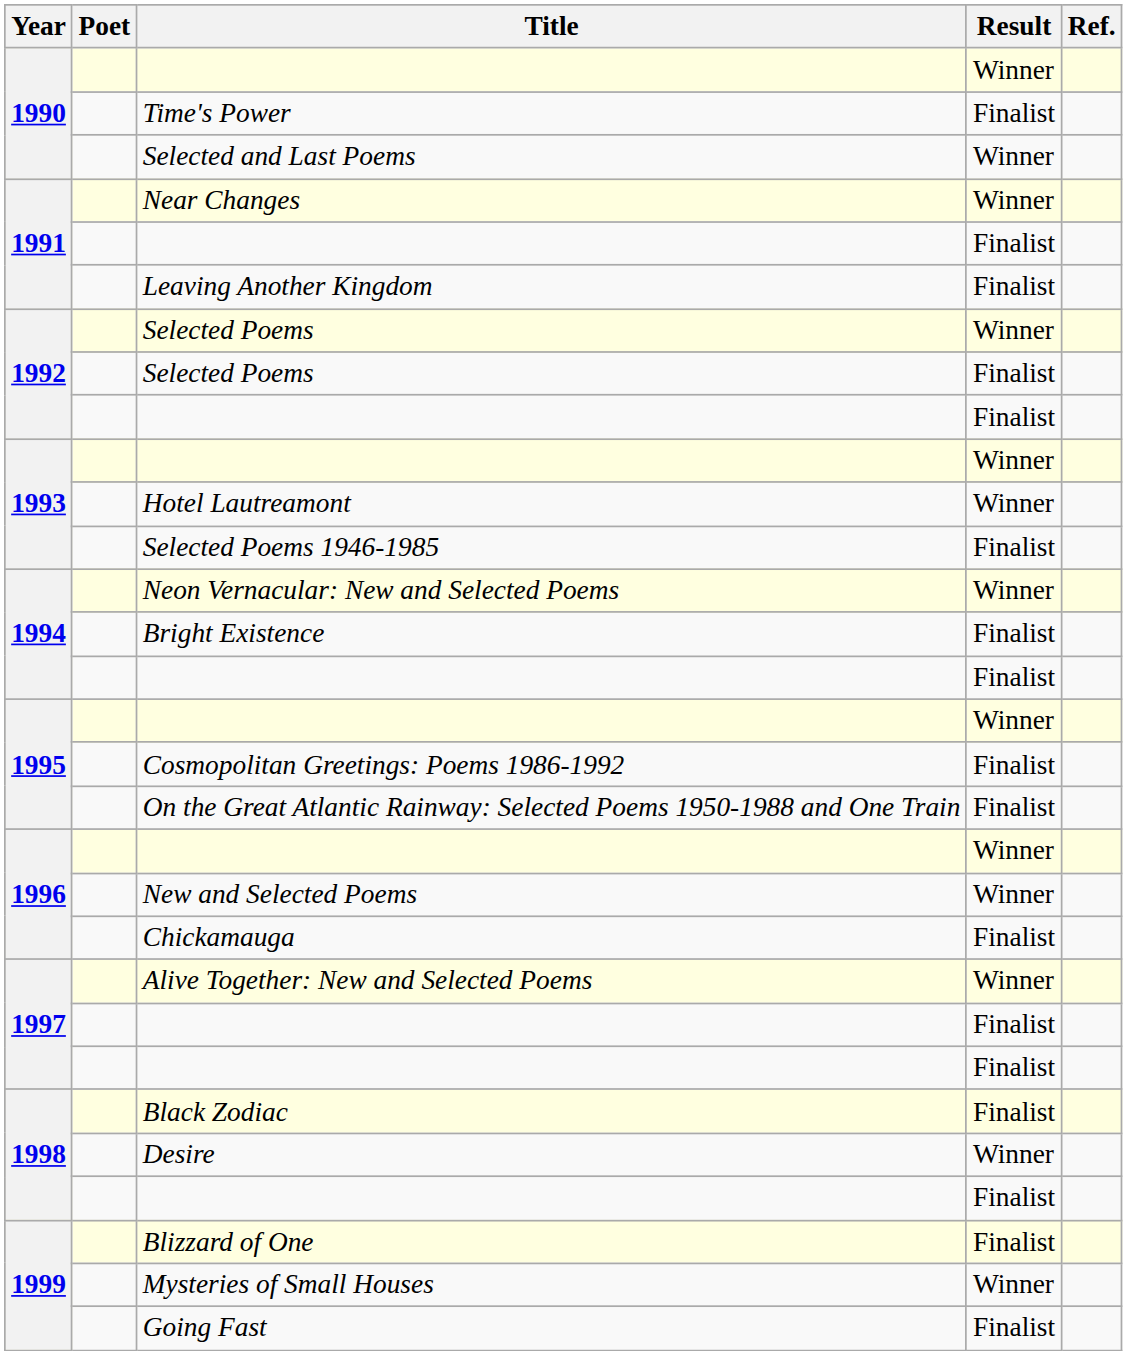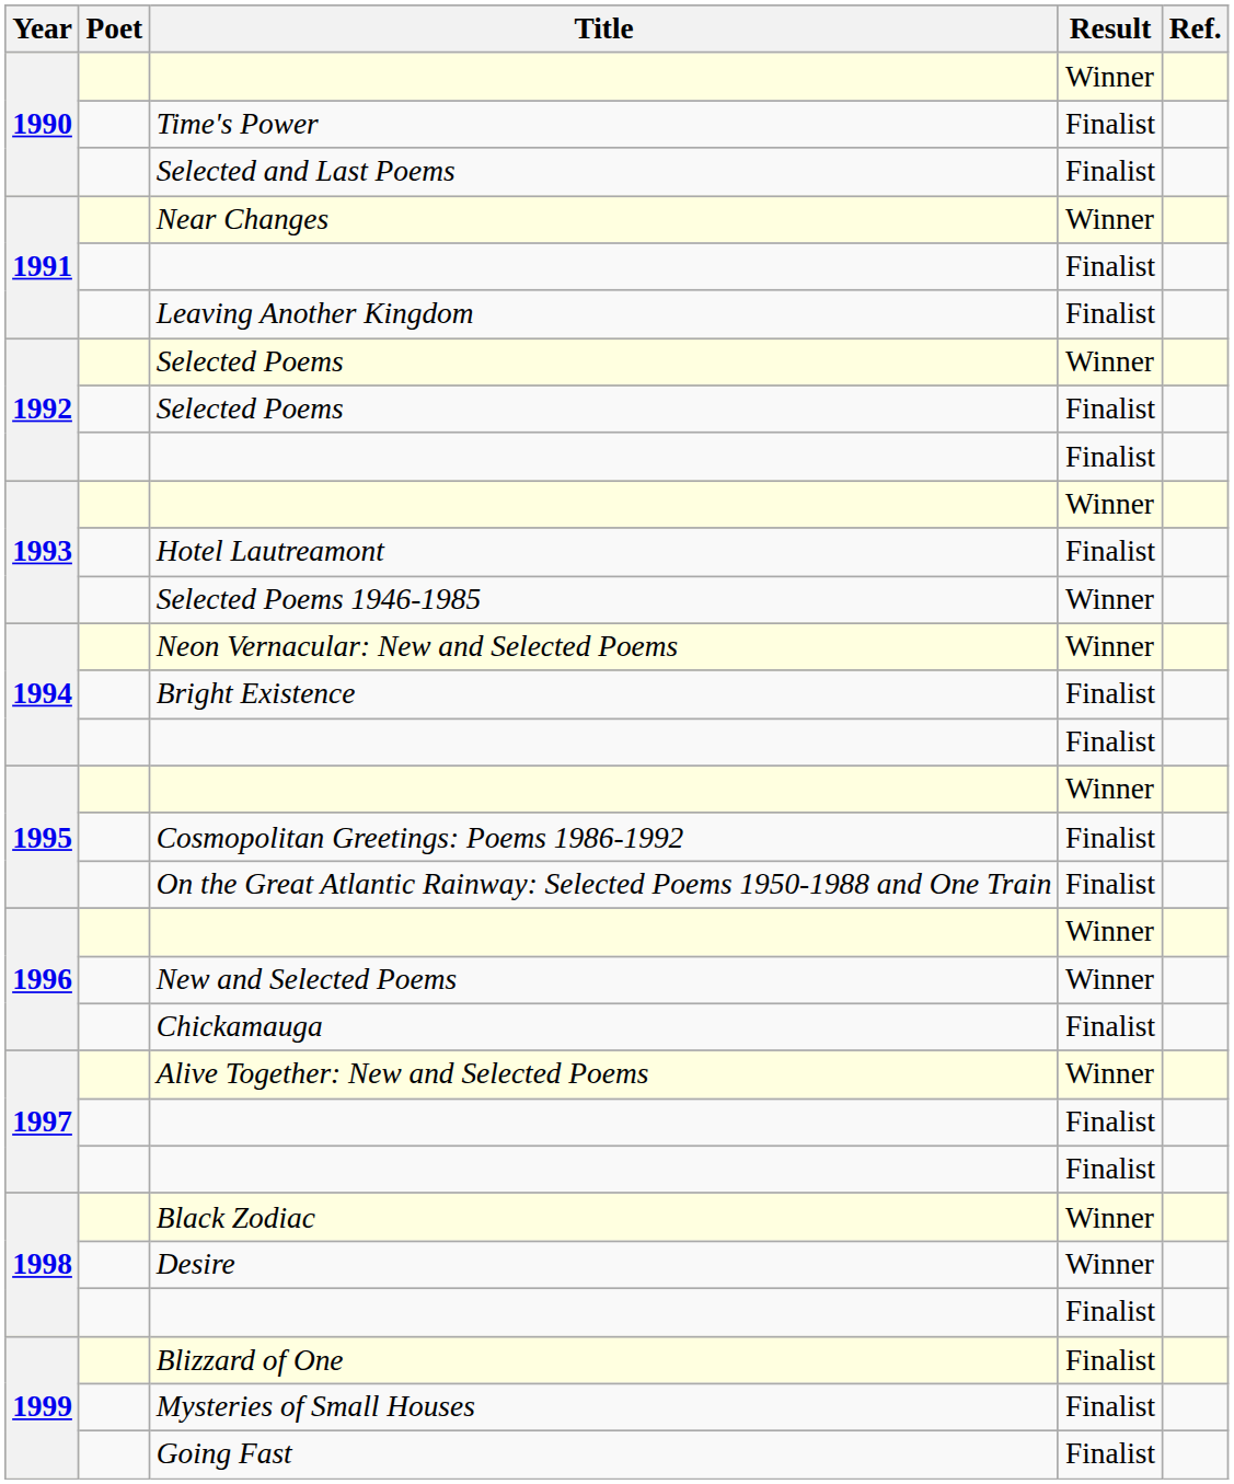Selected and Last Poems | Result: Winner -> Finalist
Hotel Lautreamont | Result: Winner -> Finalist
Selected Poems 1946-1985 | Result: Finalist -> Winner
Black Zodiac | Result: Finalist -> Winner
Mysteries of Small Houses | Result: Winner -> Finalist
